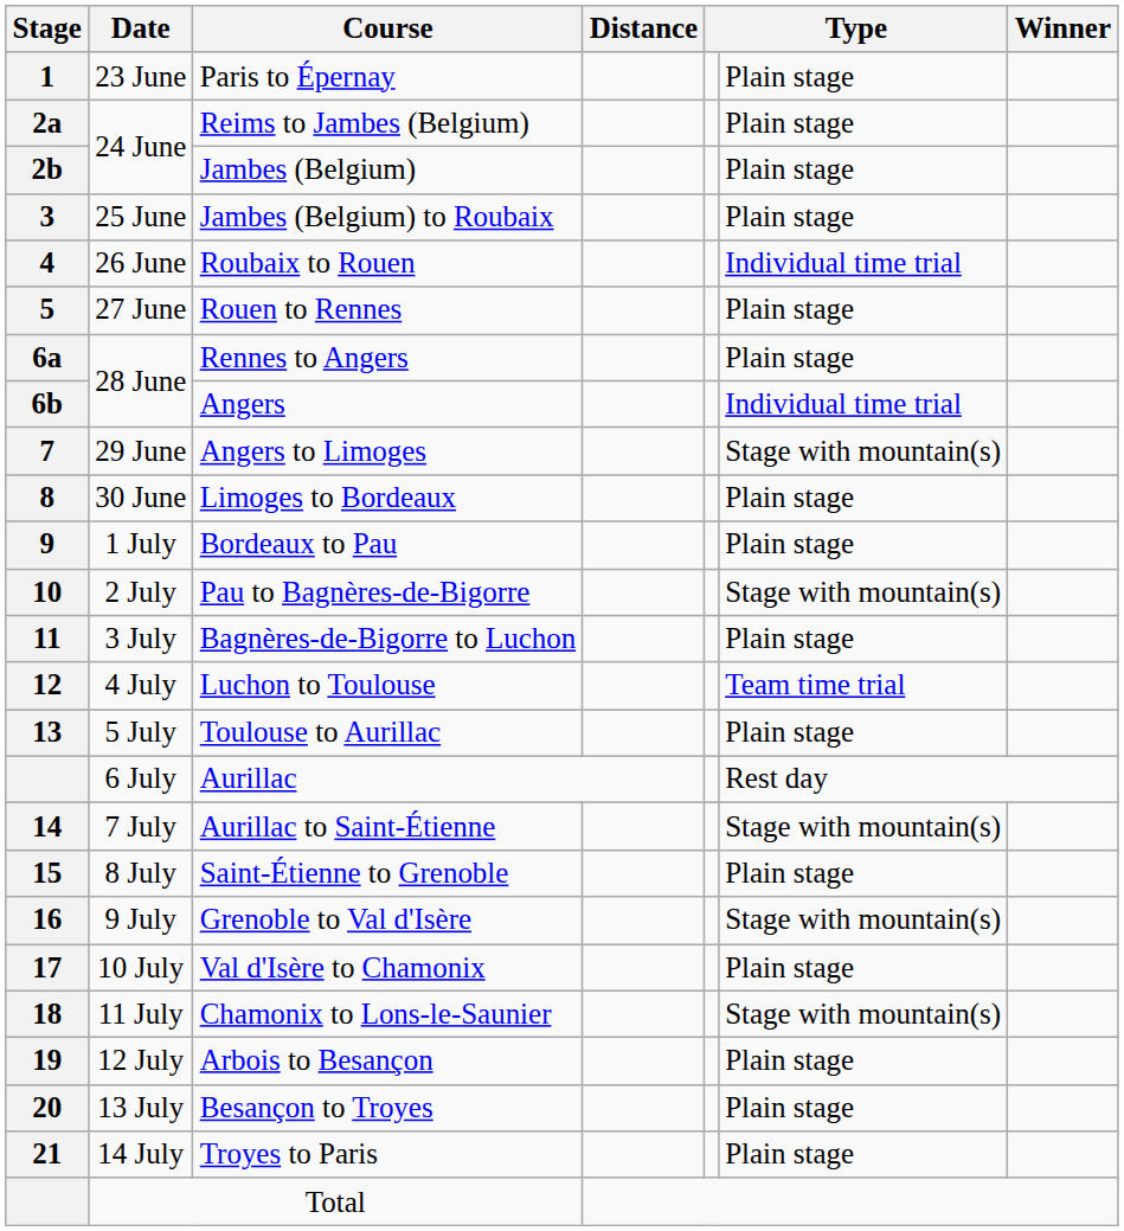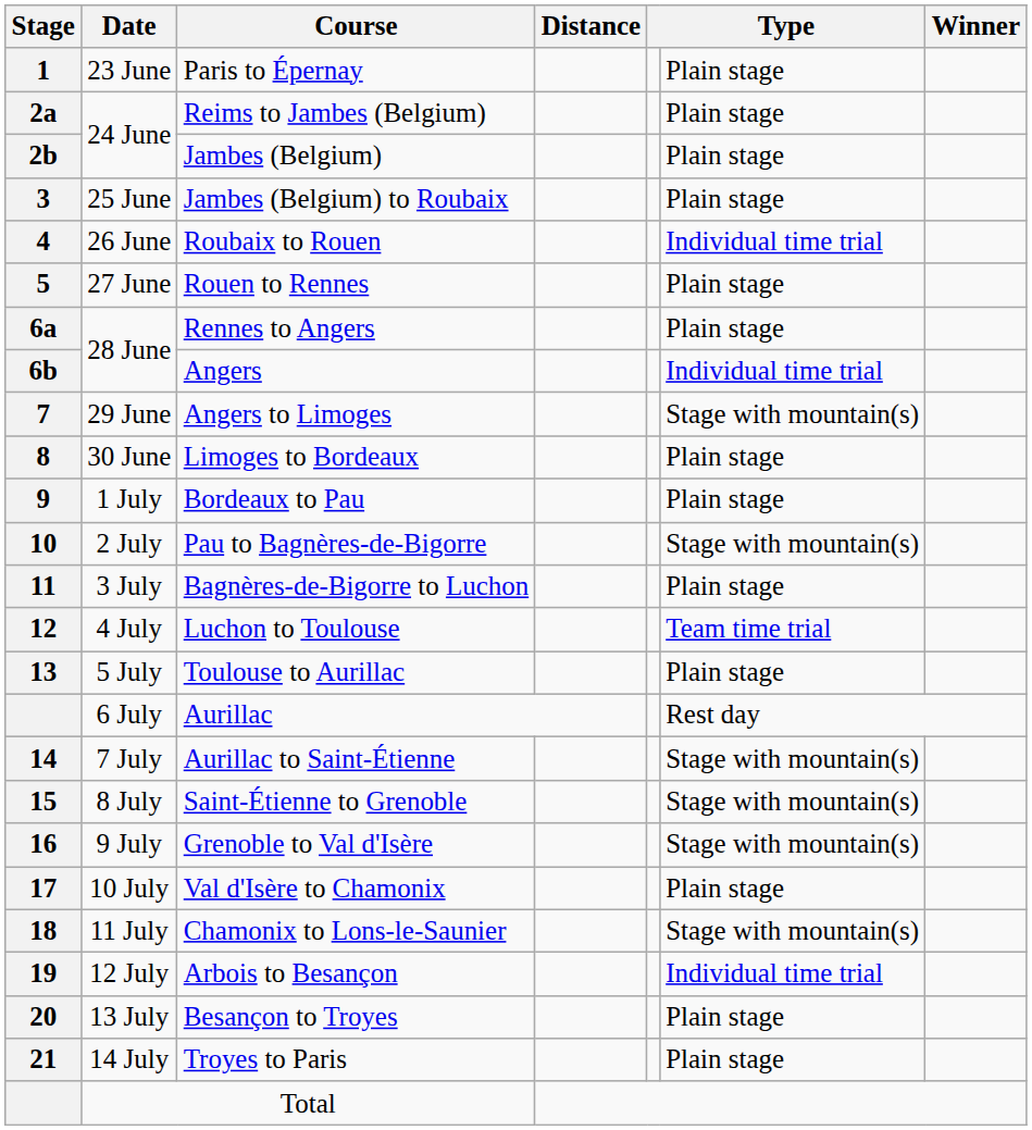Saint-Étienne to Grenoble | column 6: Plain stage -> Stage with mountain(s)
Arbois to Besançon | column 6: Plain stage -> Individual time trial
